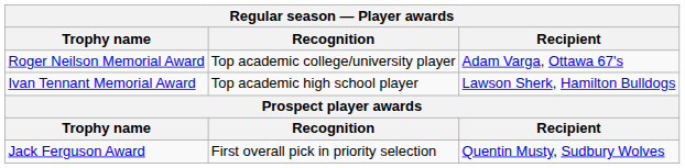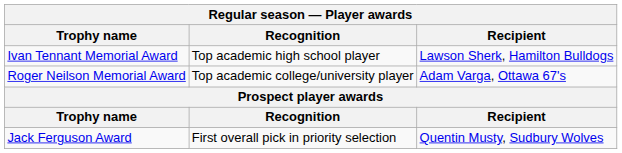rows swapped: Roger Neilson Memorial Award <-> Ivan Tennant Memorial Award
